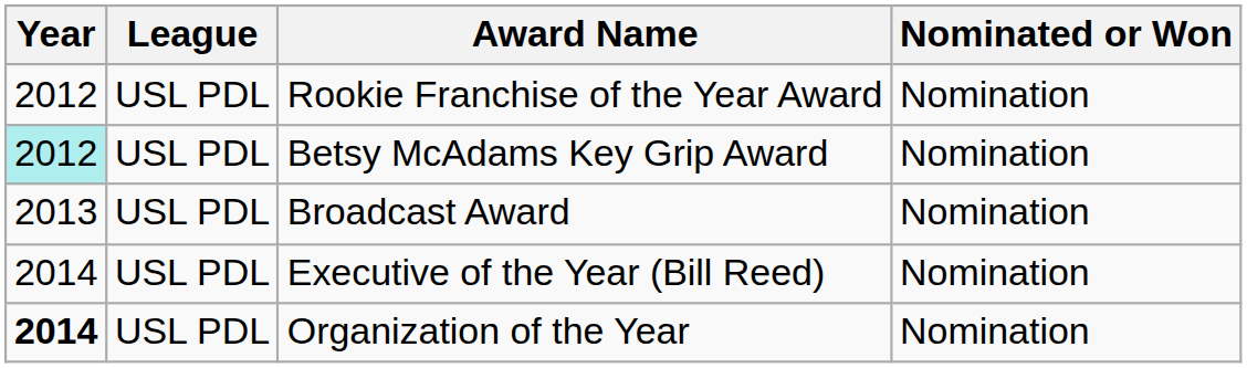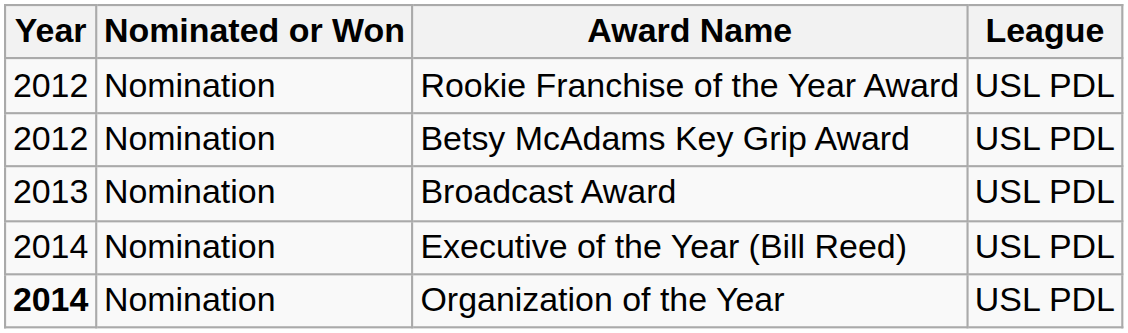columns swapped: League <-> Nominated or Won
Betsy McAdams Key Grip Award | Year: paleturquoise background -> no background
